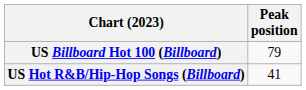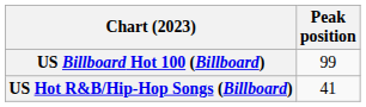US Billboard Hot 100 (Billboard) | Peak position: 79 -> 99
